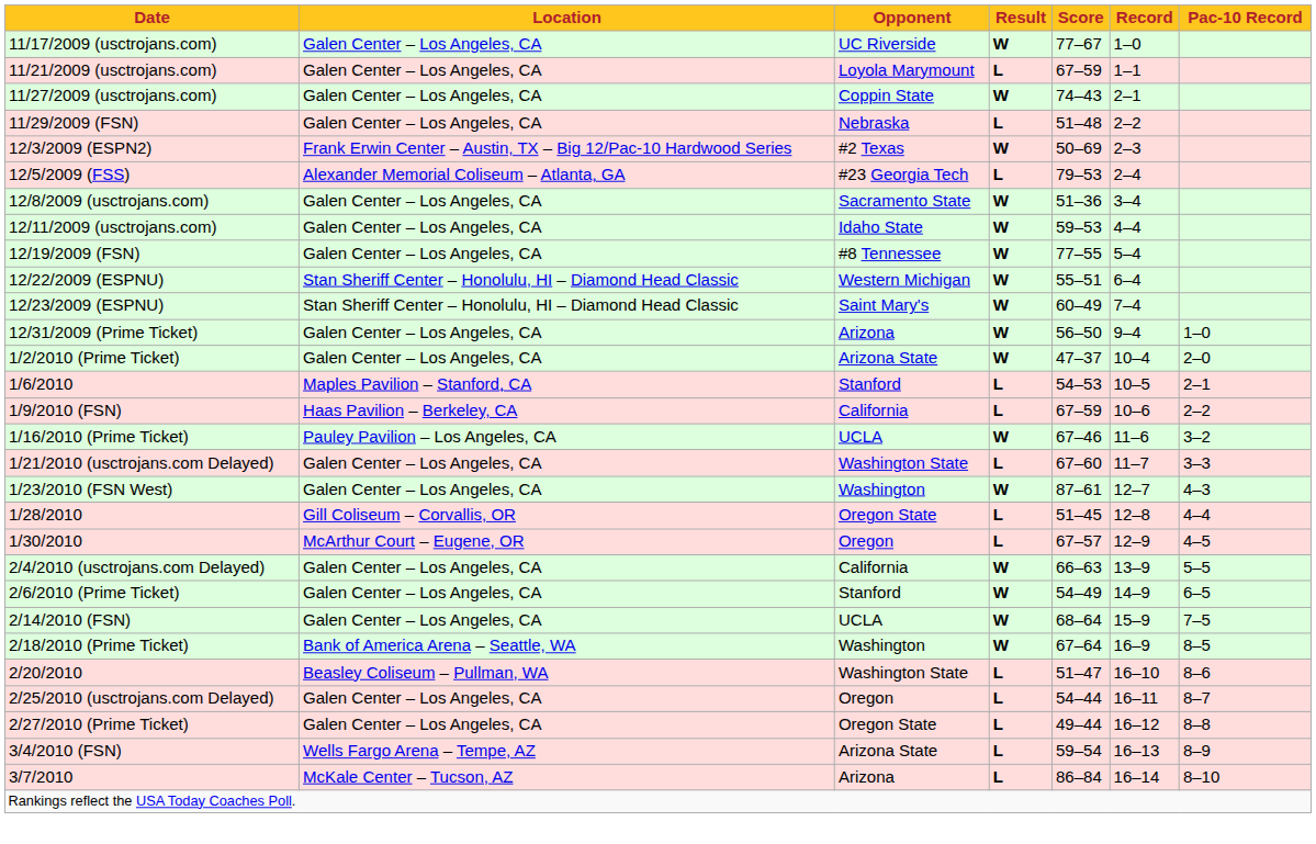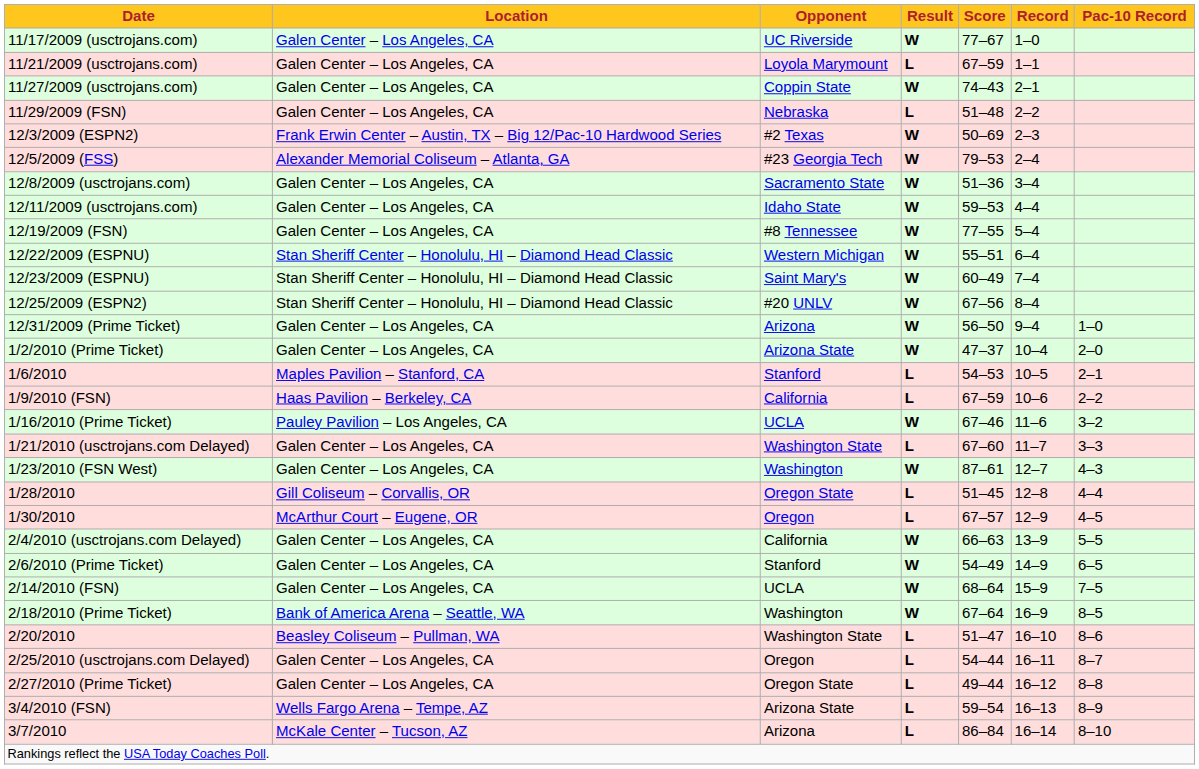12/5/2009 (FSS) | Result: L -> W
+ row: 12/25/2009 (ESPN2) | Stan Sheriff Center – Honolulu, HI – Diamond Head Classic | #20 UNLV | W | 67–56 | 8–4
